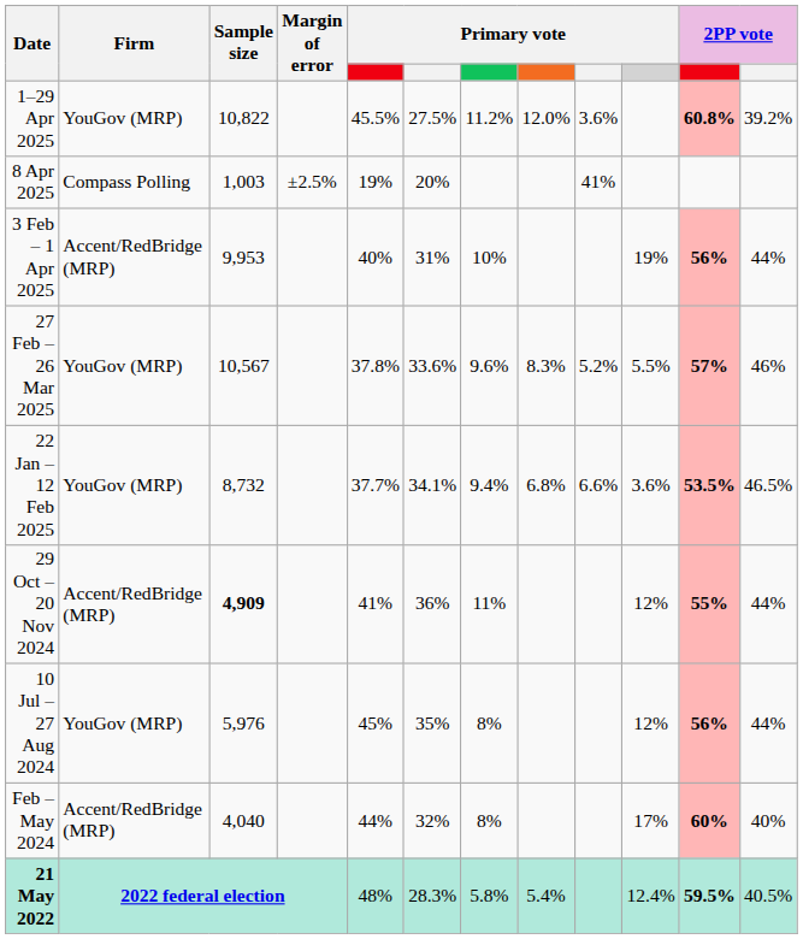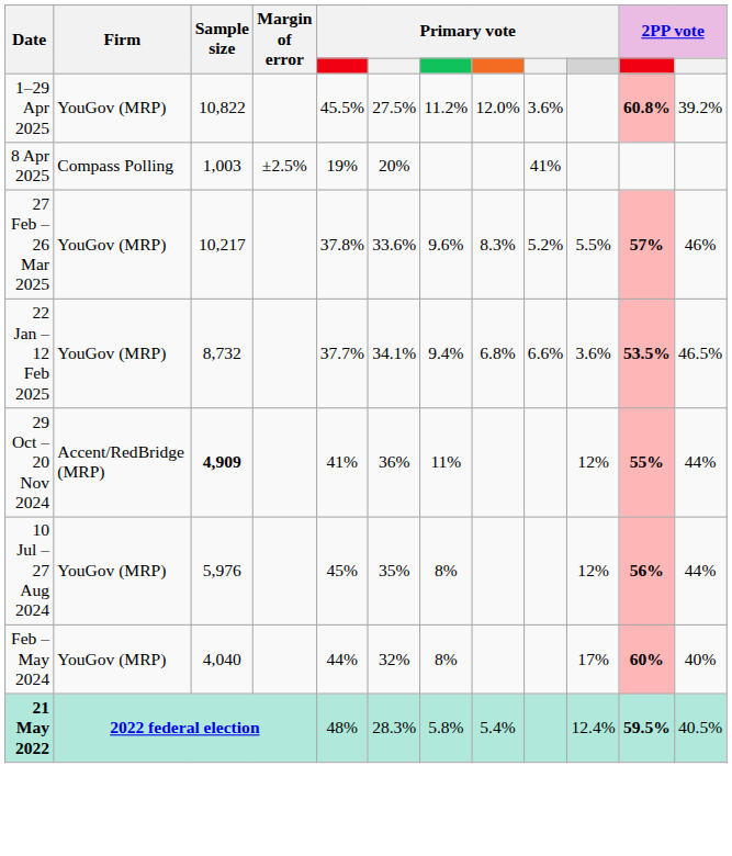- row: 3 Feb – 1 Apr 2025 | Accent/RedBridge (MRP) | 9,953 | 40% | 31% | 10% | 19% | 56% | 44%
27 Feb – 26 Mar 2025 | Sample size: 10,567 -> 10,217
Feb – May 2024 | Firm: Accent/RedBridge (MRP) -> YouGov (MRP)
